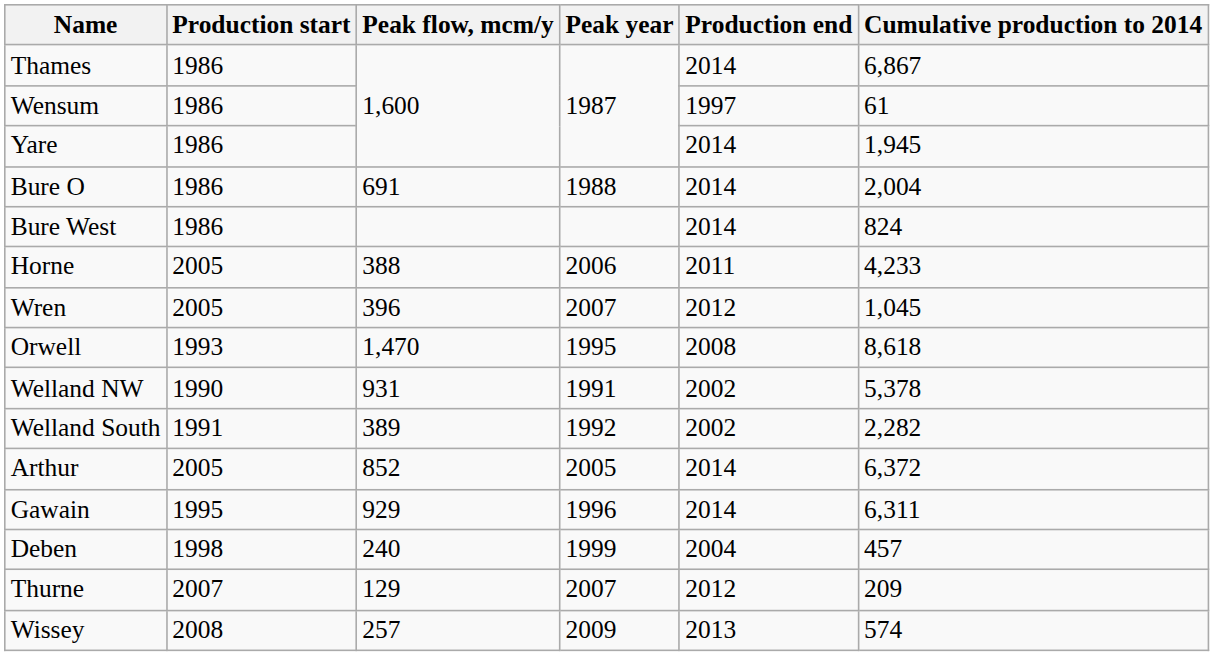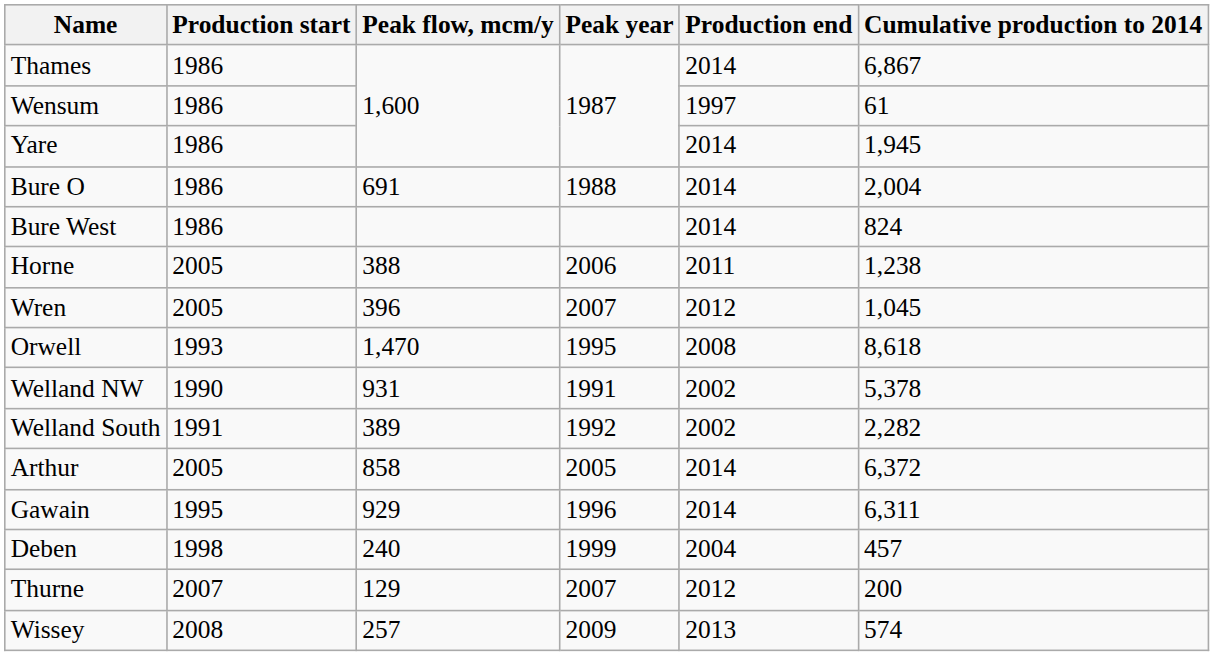Horne | Cumulative production to 2014: 4,233 -> 1,238
Arthur | Peak flow, mcm/y: 852 -> 858
Thurne | Cumulative production to 2014: 209 -> 200
